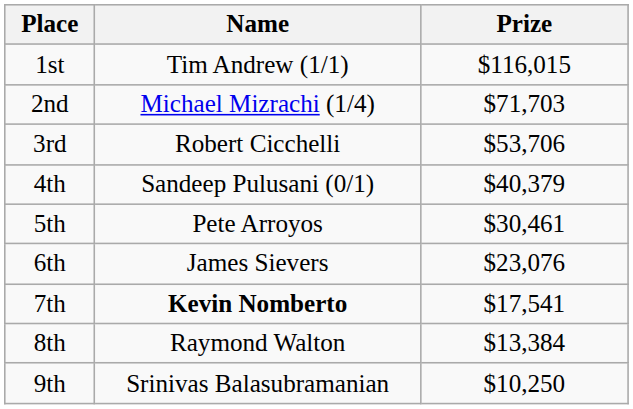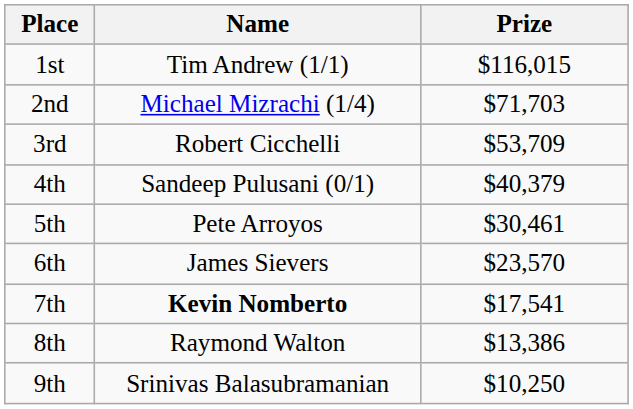3rd | Prize: $53,706 -> $53,709
6th | Prize: $23,076 -> $23,570
8th | Prize: $13,384 -> $13,386
